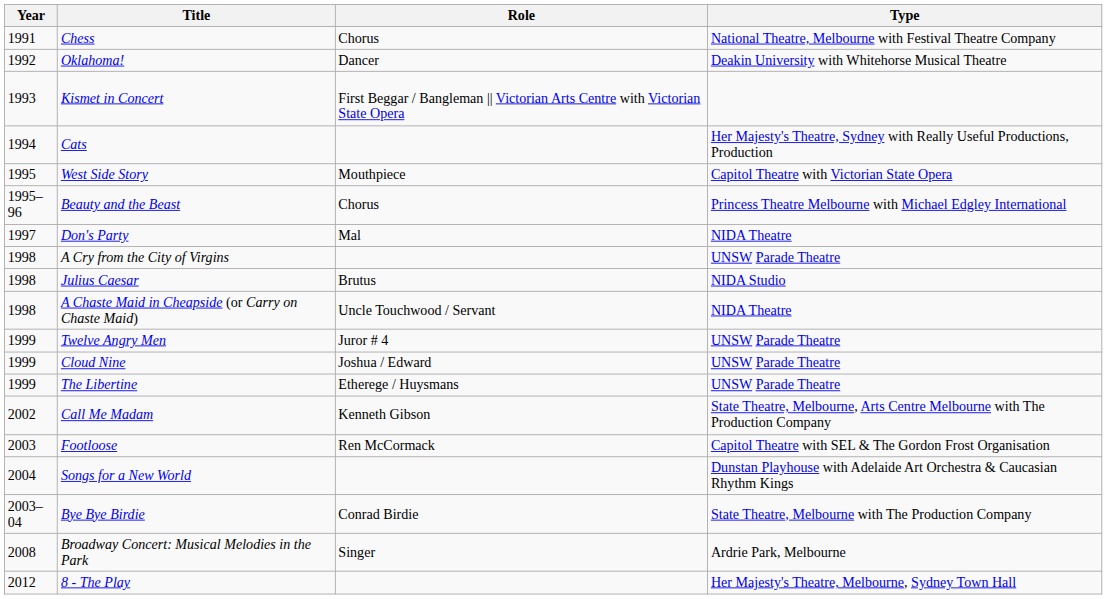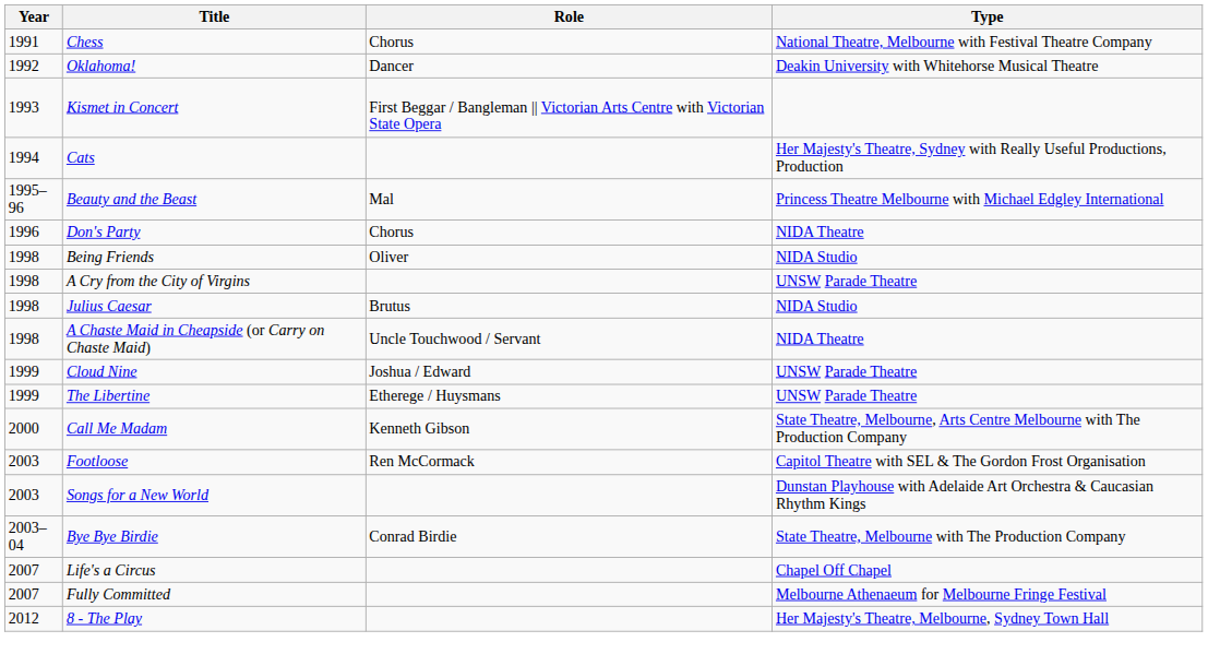- row: 1995 | West Side Story | Mouthpiece | Capitol Theatre with Victorian State Opera
Beauty and the Beast | Role: Chorus -> Mal
Don's Party | Year: 1997 -> 1996
Don's Party | Role: Mal -> Chorus
+ row: 1998 | Being Friends | Oliver | NIDA Studio
- row: 1999 | Twelve Angry Men | Juror # 4 | UNSW Parade Theatre
Call Me Madam | Year: 2002 -> 2000
Songs for a New World | Year: 2004 -> 2003
+ row: 2007 | Life's a Circus | Chapel Off Chapel
+ row: 2007 | Fully Committed | Melbourne Athenaeum for Melbourne Fringe Festival
- row: 2008 | Broadway Concert: Musical Melodies in the Park | Singer | Ardrie Park, Melbourne
